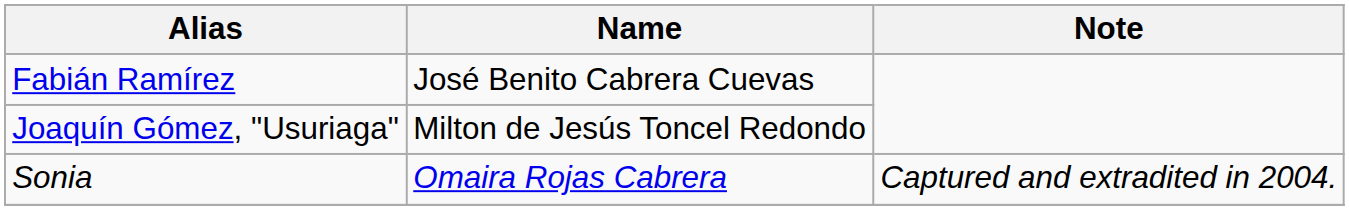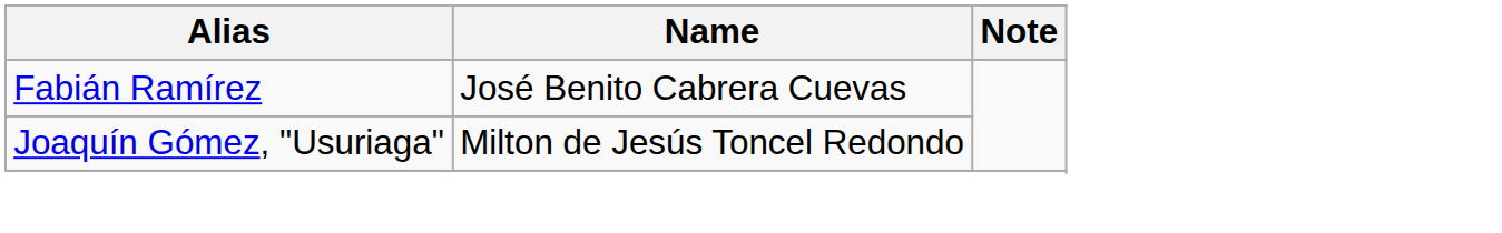- row: Sonia | Omaira Rojas Cabrera | Captured and extradited in 2004.
